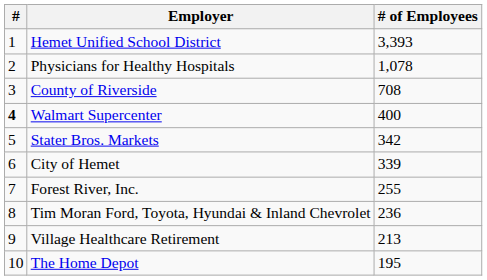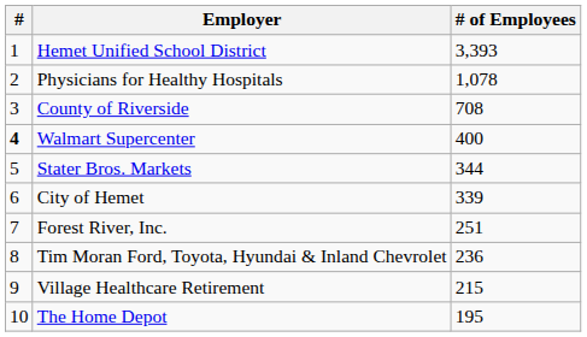Stater Bros. Markets | # of Employees: 342 -> 344
Forest River, Inc. | # of Employees: 255 -> 251
Village Healthcare Retirement | # of Employees: 213 -> 215
